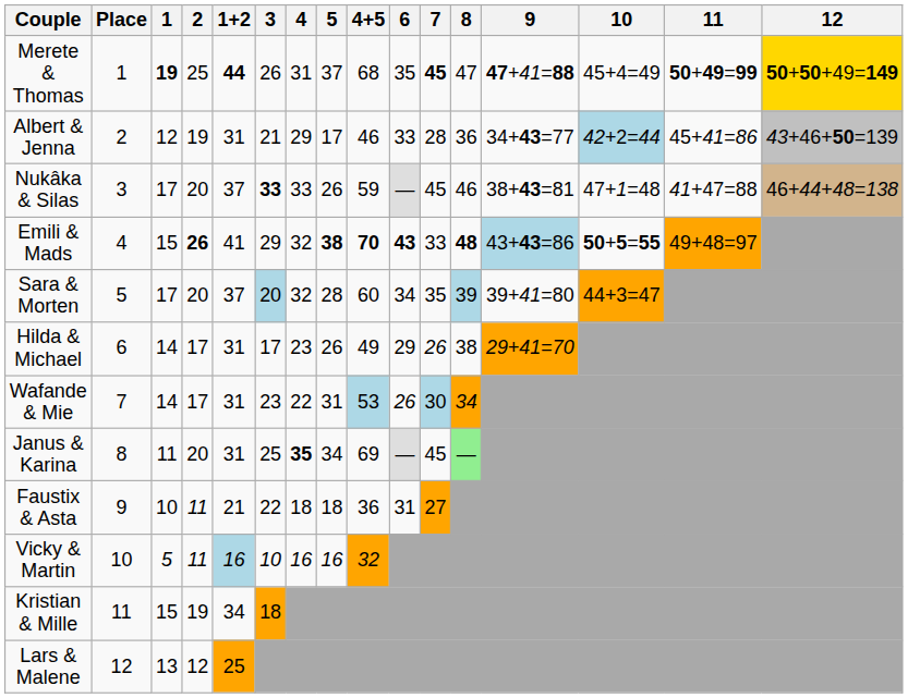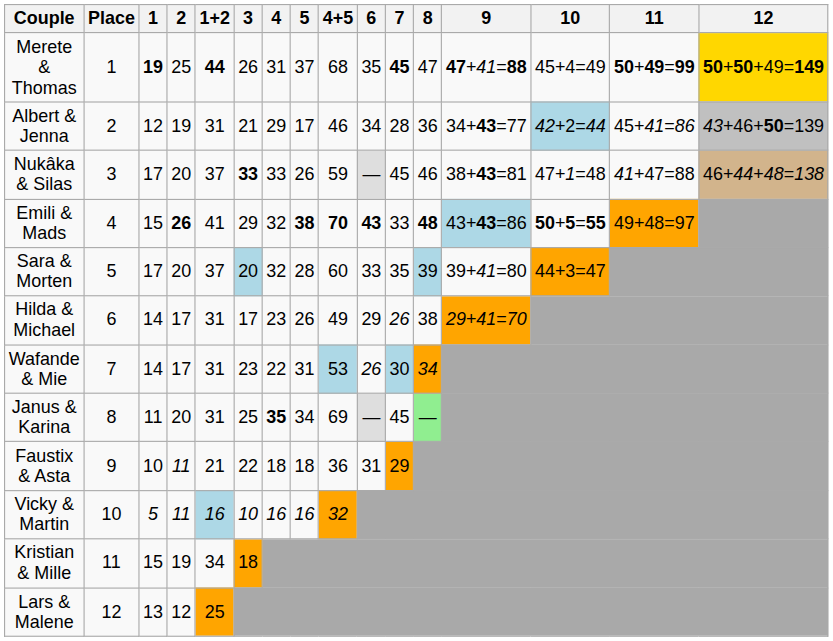Albert & Jenna | 6: 33 -> 34
Sara & Morten | 6: 34 -> 33
Faustix & Asta | 7: 27 -> 29
